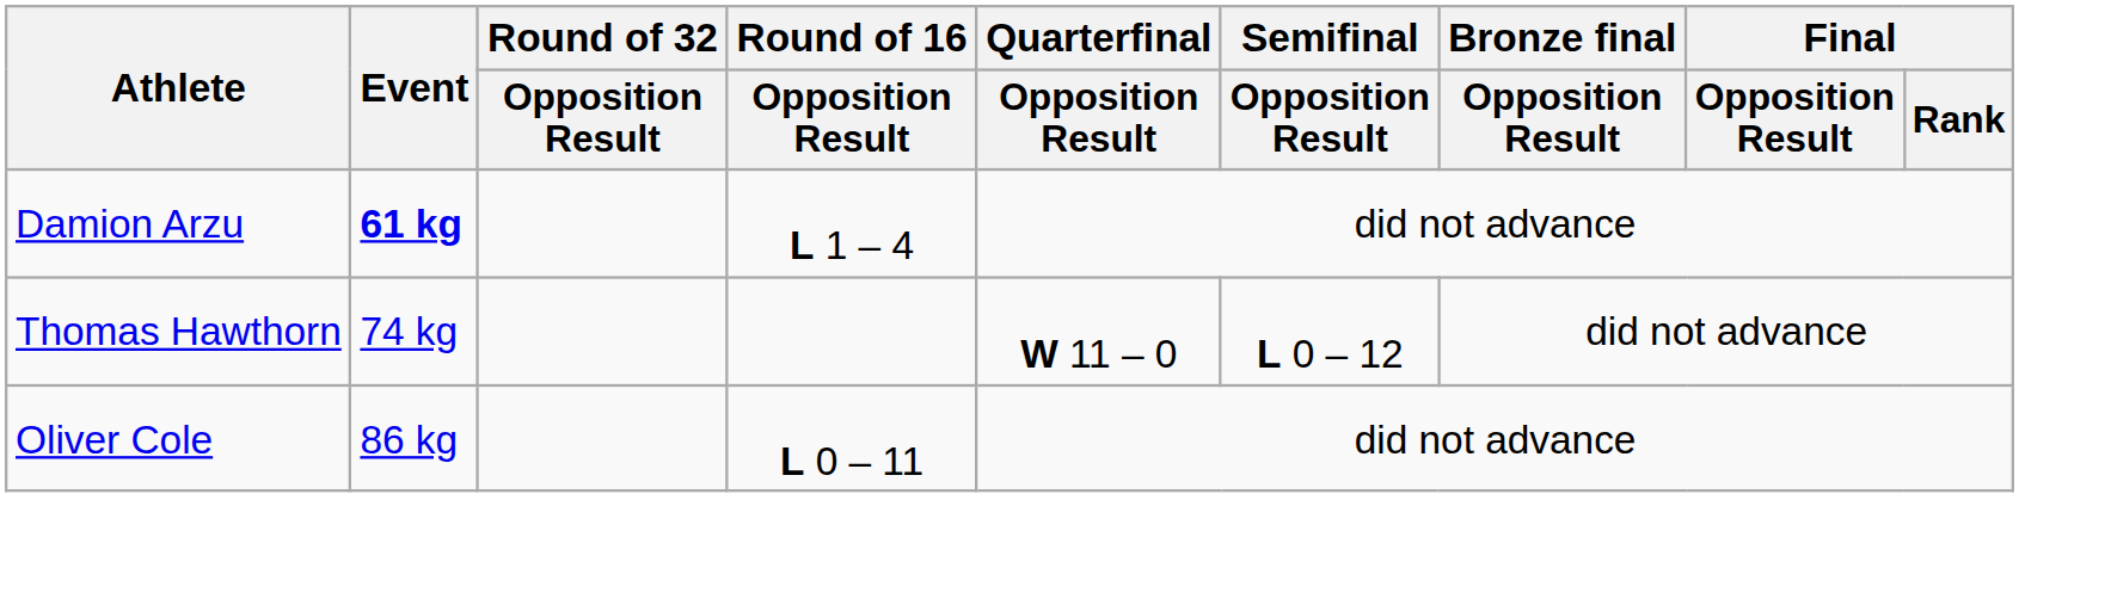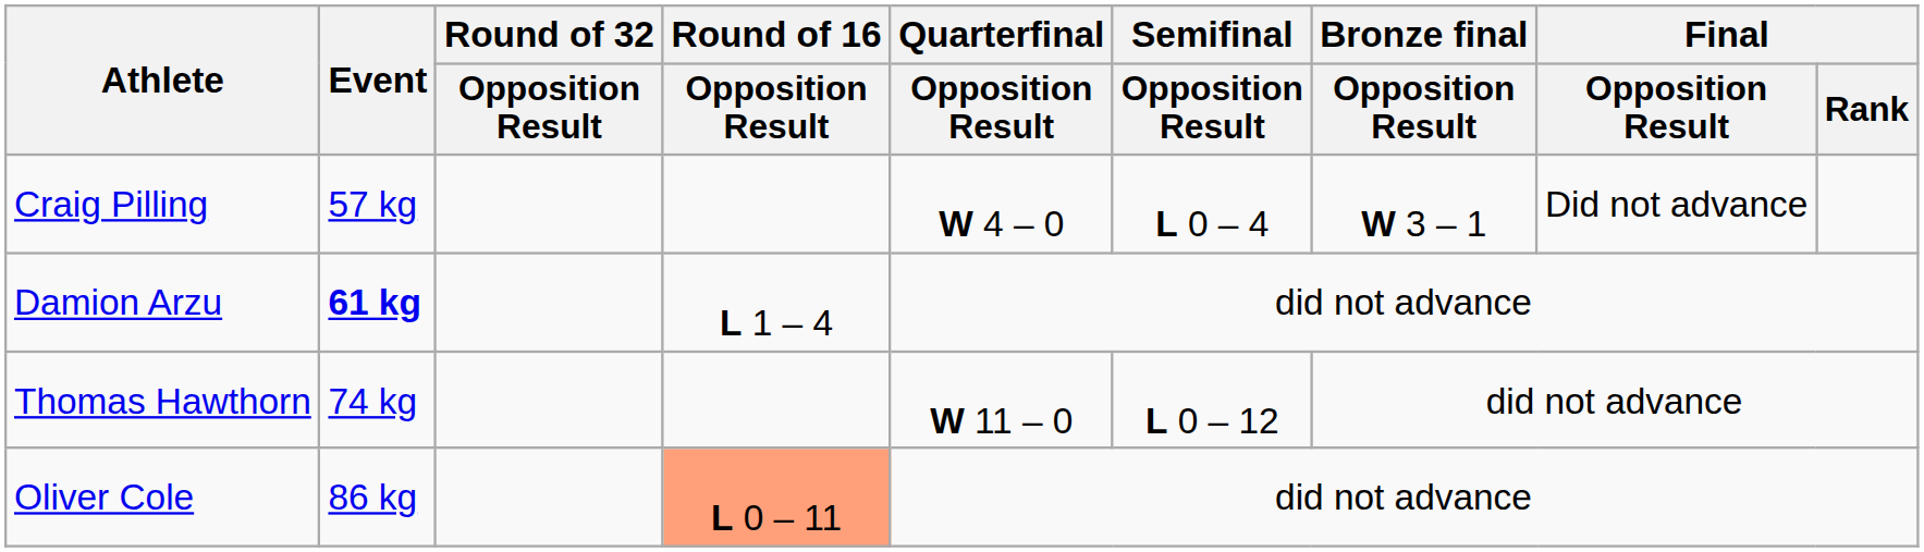+ row: Craig Pilling | 57 kg | W 4 – 0 | L 0 – 4 | W 3 – 1 | Did not advance
Oliver Cole | Round of 16 / Opposition Result: no background -> lightsalmon background
